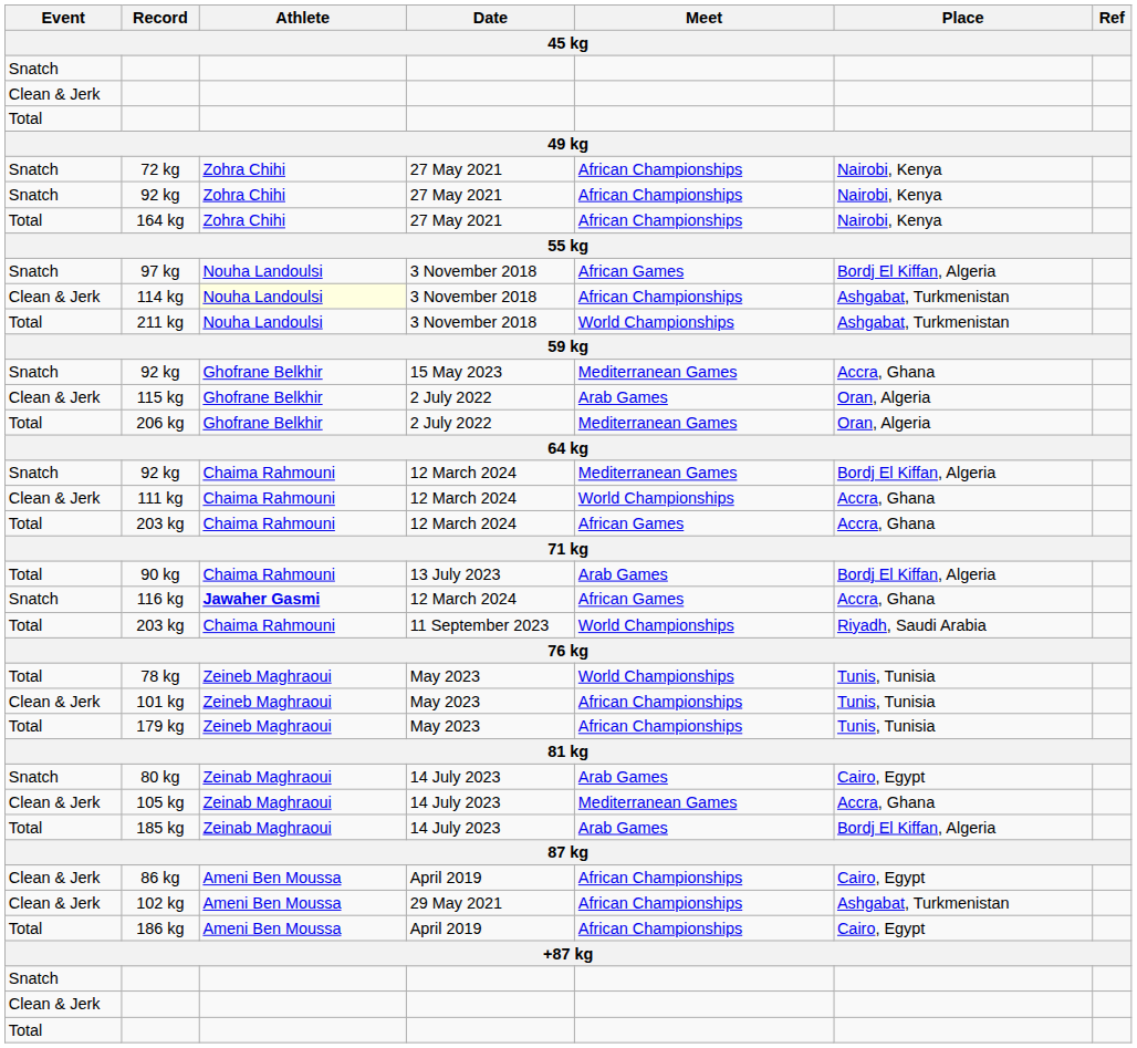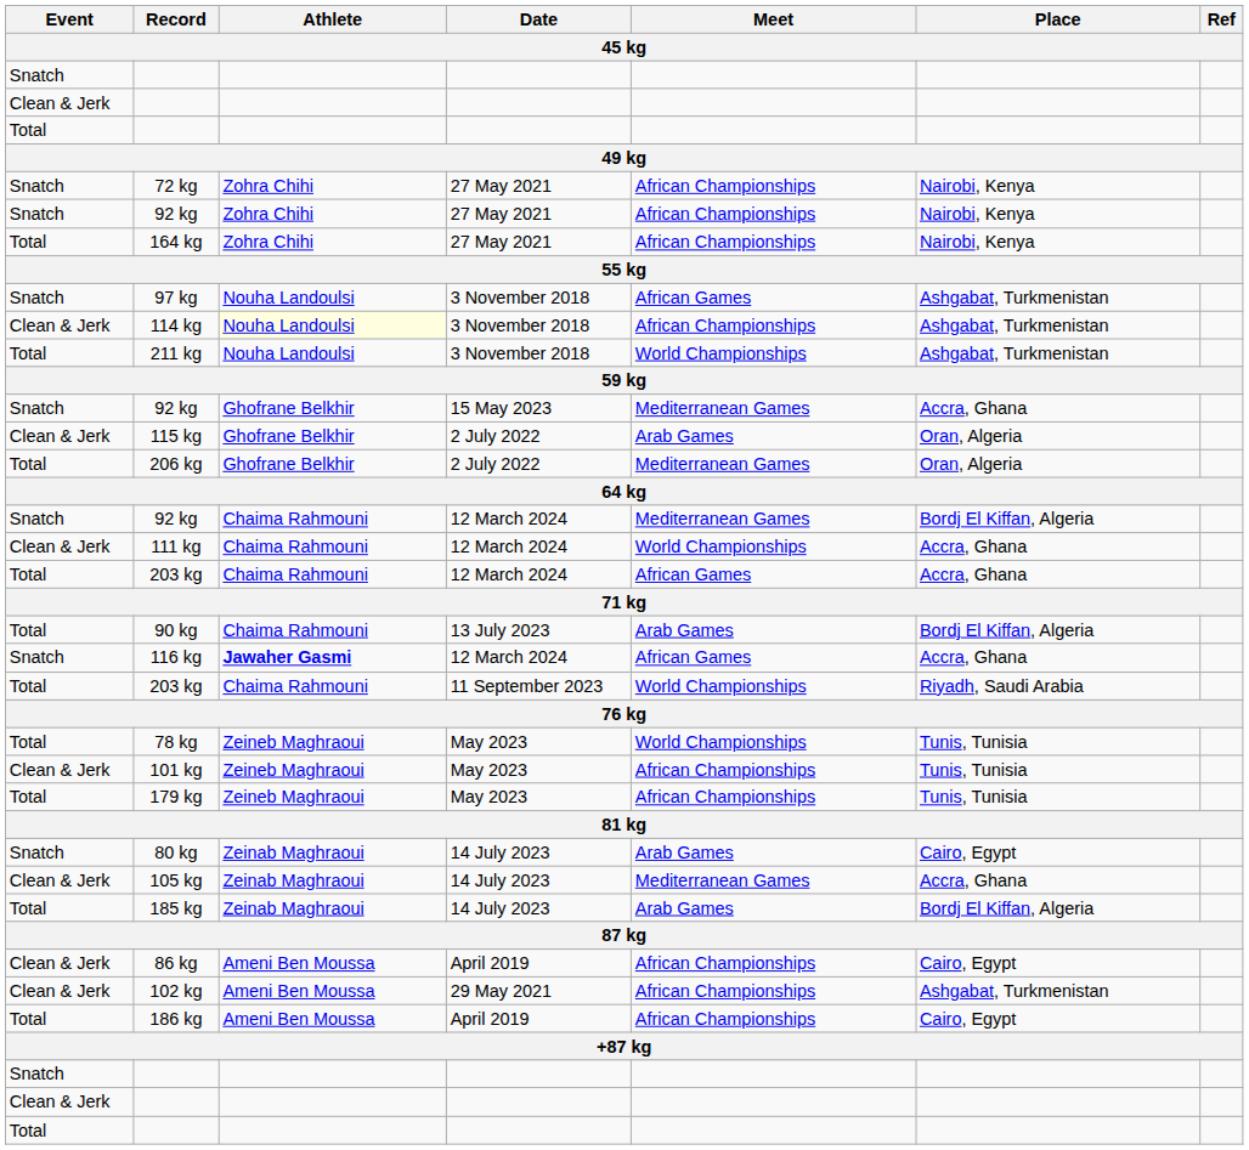97 kg | Place: Bordj El Kiffan, Algeria -> Ashgabat, Turkmenistan
